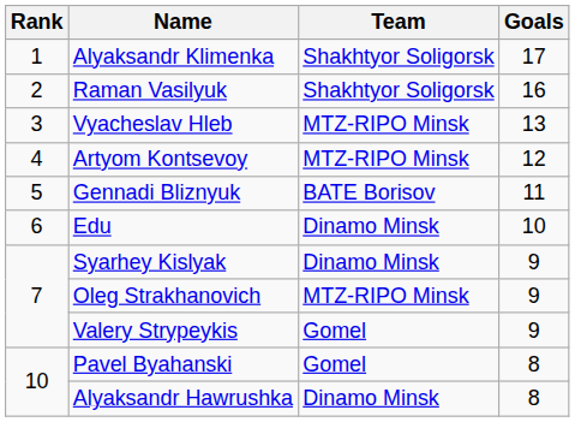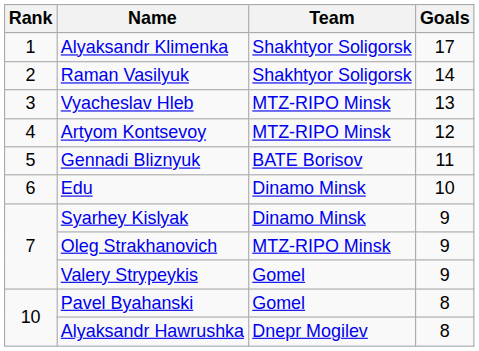Raman Vasilyuk | Goals: 16 -> 14
Alyaksandr Hawrushka | Team: Dinamo Minsk -> Dnepr Mogilev
